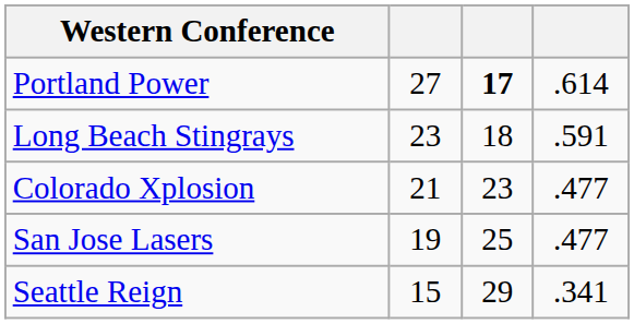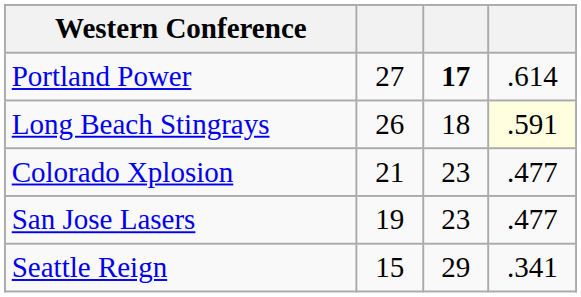Long Beach Stingrays | column 2: 23 -> 26
Long Beach Stingrays | column 4: no background -> lightyellow background
San Jose Lasers | column 3: 25 -> 23
